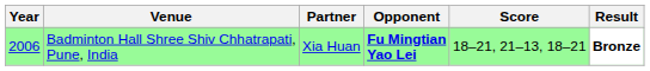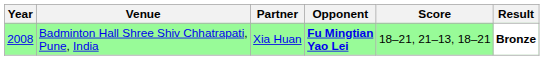Badminton Hall Shree Shiv Chhatrapati, Pune, India | Year: 2006 -> 2008
